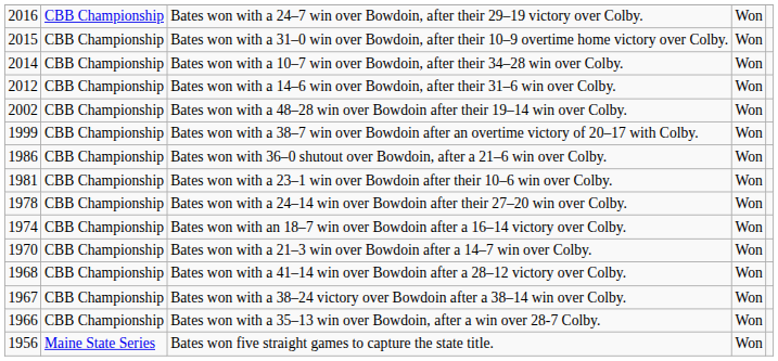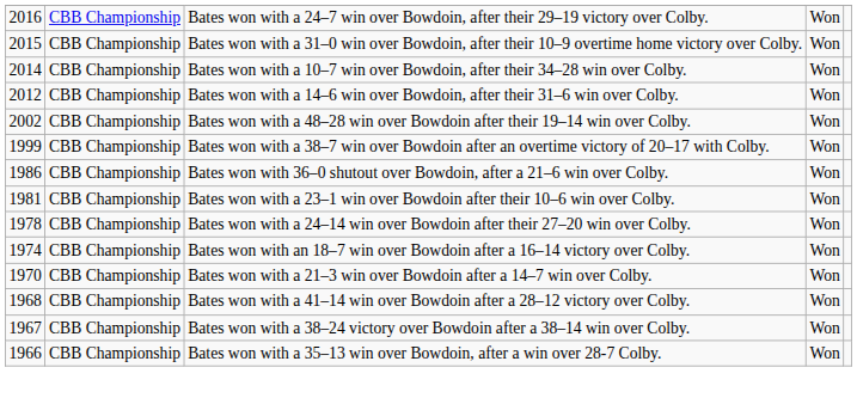- row: 1956 | Maine State Series | Bates won five straight games to capture the state title. | Won
